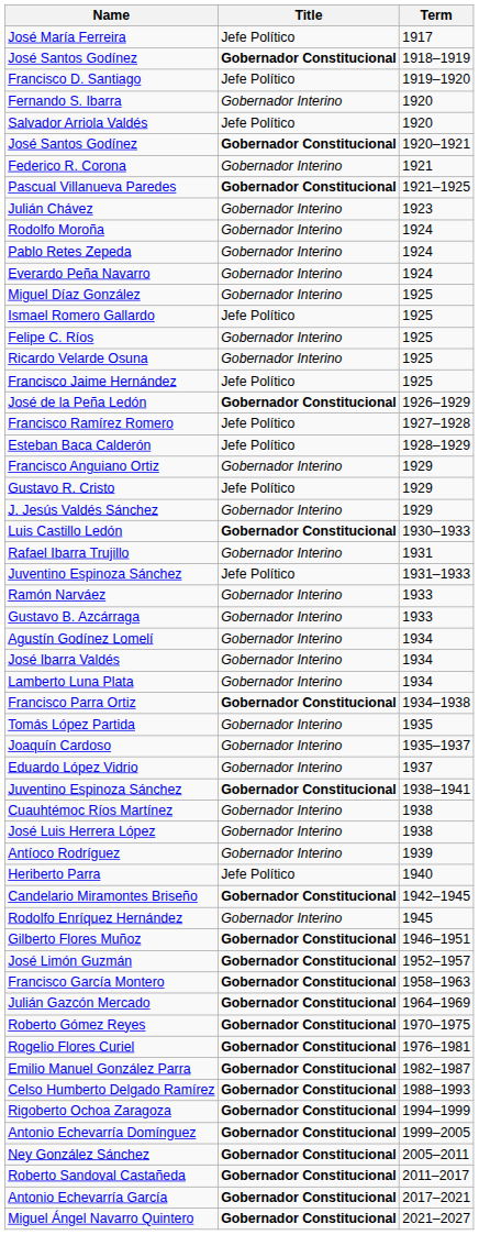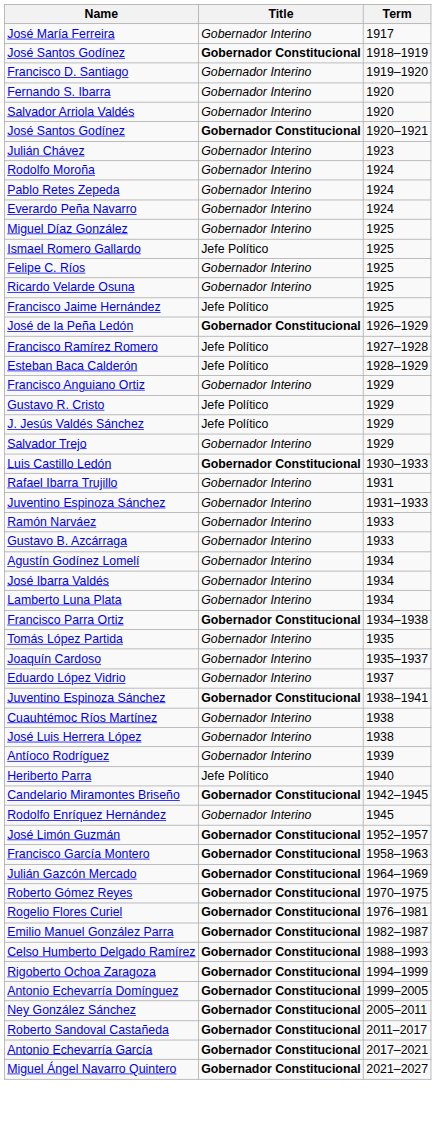José María Ferreira | Title: Jefe Político -> Gobernador Interino
Francisco D. Santiago | Title: Jefe Político -> Gobernador Interino
Salvador Arriola Valdés | Title: Jefe Político -> Gobernador Interino
- row: Federico R. Corona | Gobernador Interino | 1921
- row: Pascual Villanueva Paredes | Gobernador Constitucional | 1921–1925
J. Jesús Valdés Sánchez | Title: Gobernador Interino -> Jefe Político
+ row: Salvador Trejo | Gobernador Interino | 1929
Juventino Espinoza Sánchez / 1931–1933 | Title: Jefe Político -> Gobernador Interino
- row: Gilberto Flores Muñoz | Gobernador Constitucional | 1946–1951
